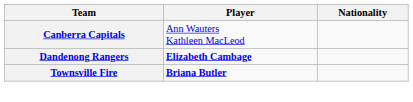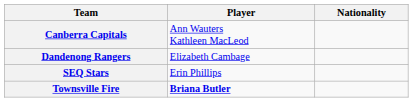Dandenong Rangers | Player: bold -> normal
+ row: SEQ Stars | Erin Phillips
